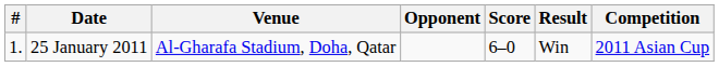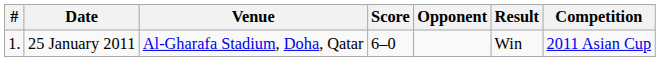columns swapped: Opponent <-> Score
